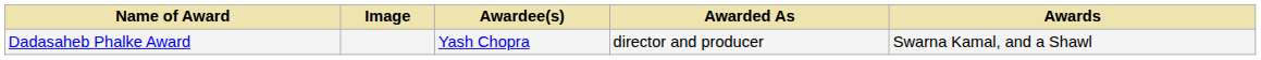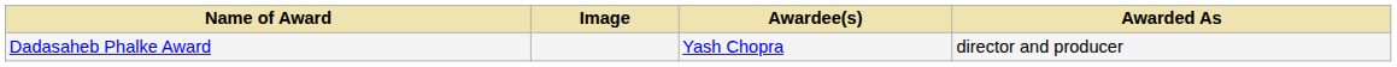- column: Awards | Swarna Kamal, and a Shawl
